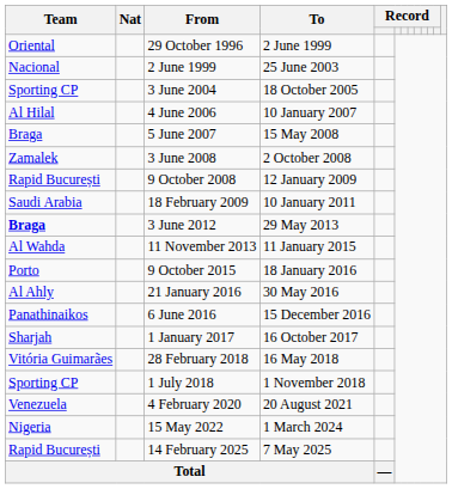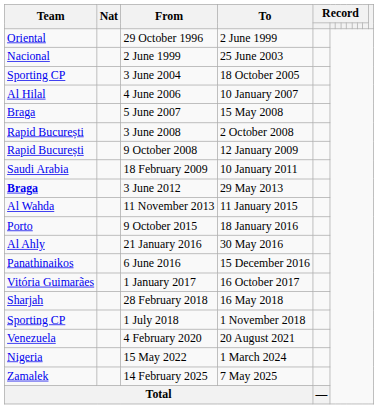3 June 2008 | Team: Zamalek -> Rapid București
1 January 2017 | Team: Sharjah -> Vitória Guimarães
28 February 2018 | Team: Vitória Guimarães -> Sharjah
14 February 2025 | Team: Rapid București -> Zamalek
